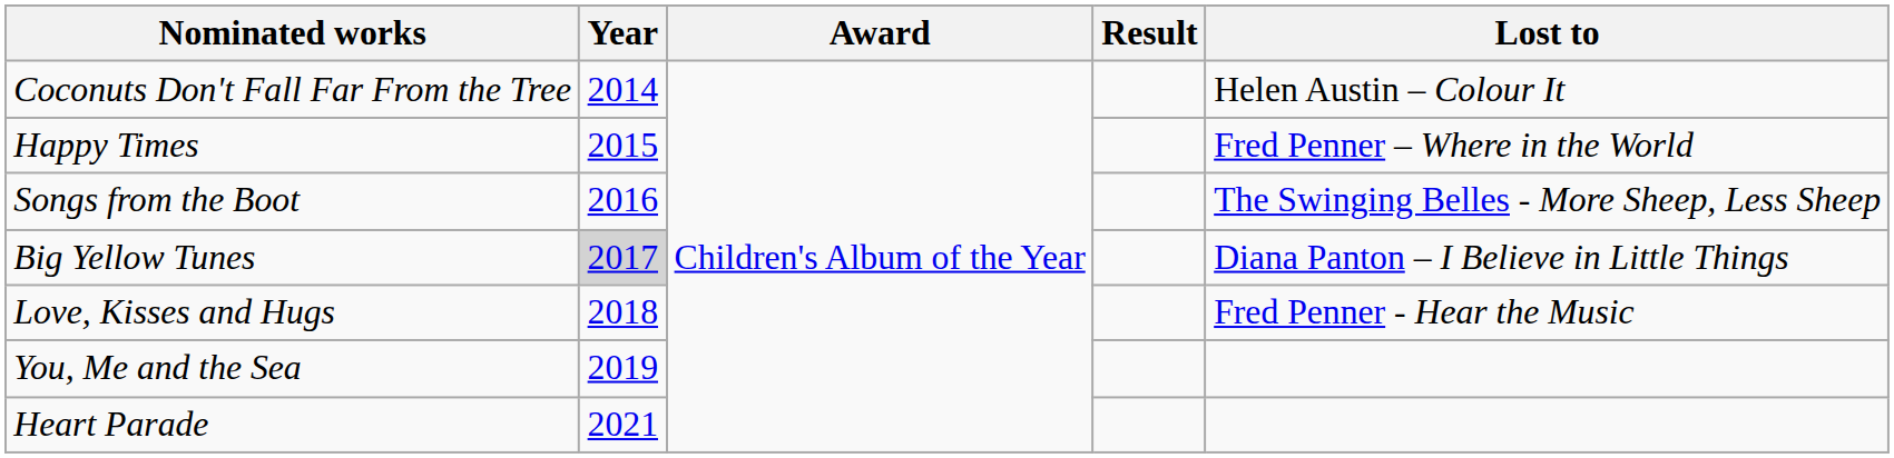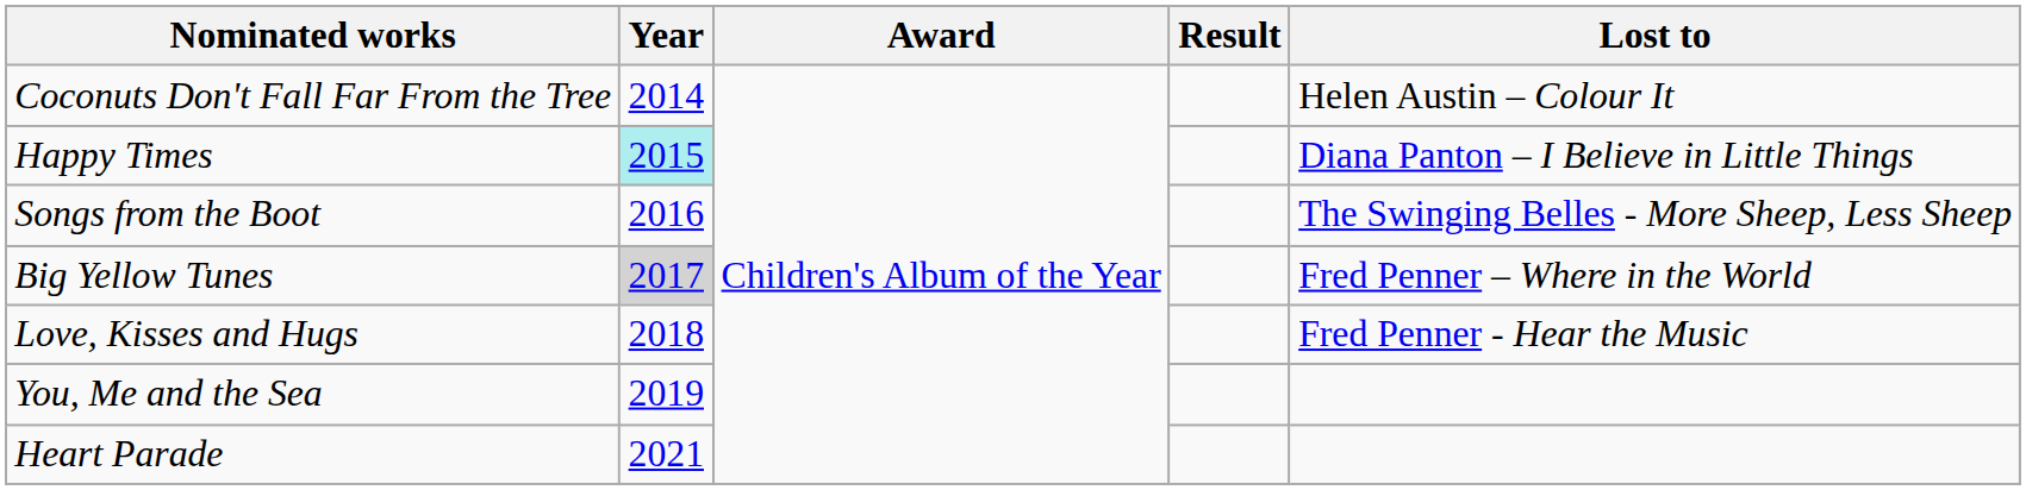Happy Times | Year: no background -> paleturquoise background
Happy Times | Lost to: Fred Penner – Where in the World -> Diana Panton – I Believe in Little Things
Big Yellow Tunes | Lost to: Diana Panton – I Believe in Little Things -> Fred Penner – Where in the World
